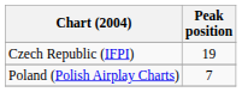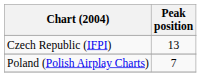Czech Republic (IFPI) | Peak position: 19 -> 13
